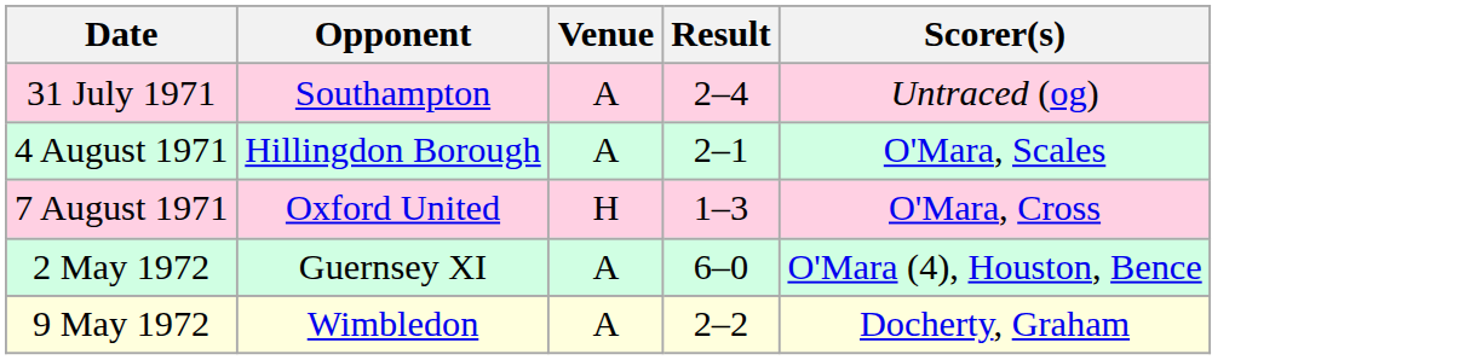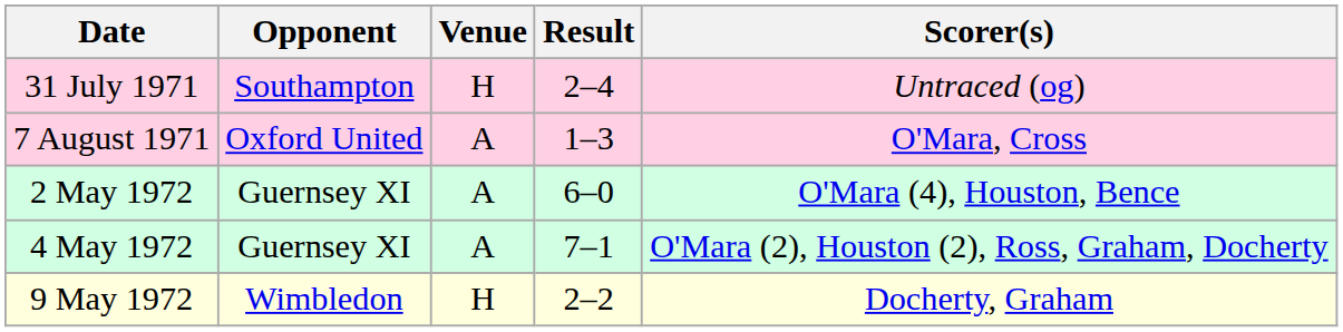31 July 1971 | Venue: A -> H
- row: 4 August 1971 | Hillingdon Borough | A | 2–1 | O'Mara, Scales
7 August 1971 | Venue: H -> A
+ row: 4 May 1972 | Guernsey XI | A | 7–1 | O'Mara (2), Houston (2), Ross, Graham, Docherty
9 May 1972 | Venue: A -> H
